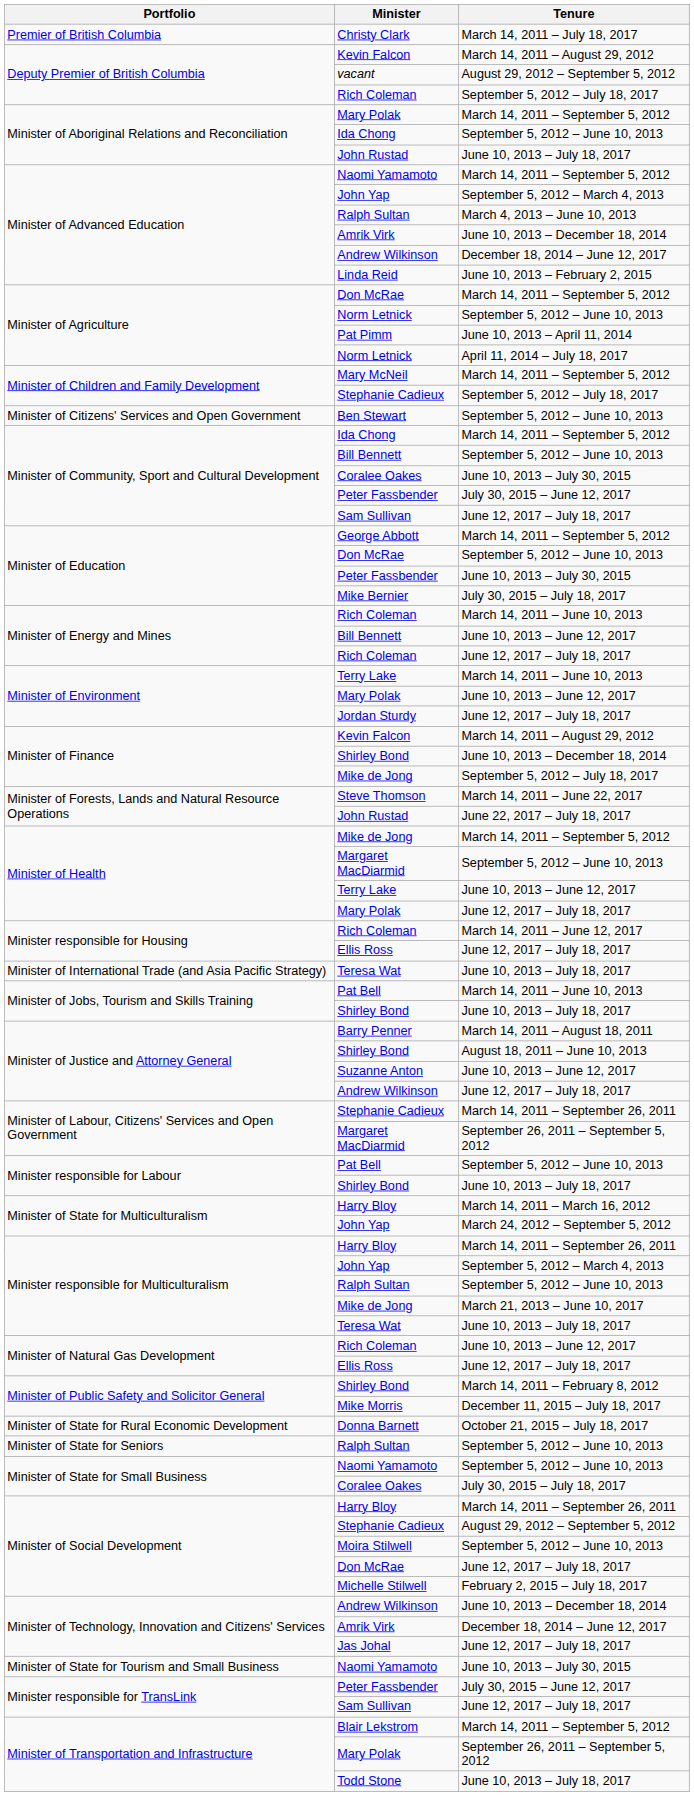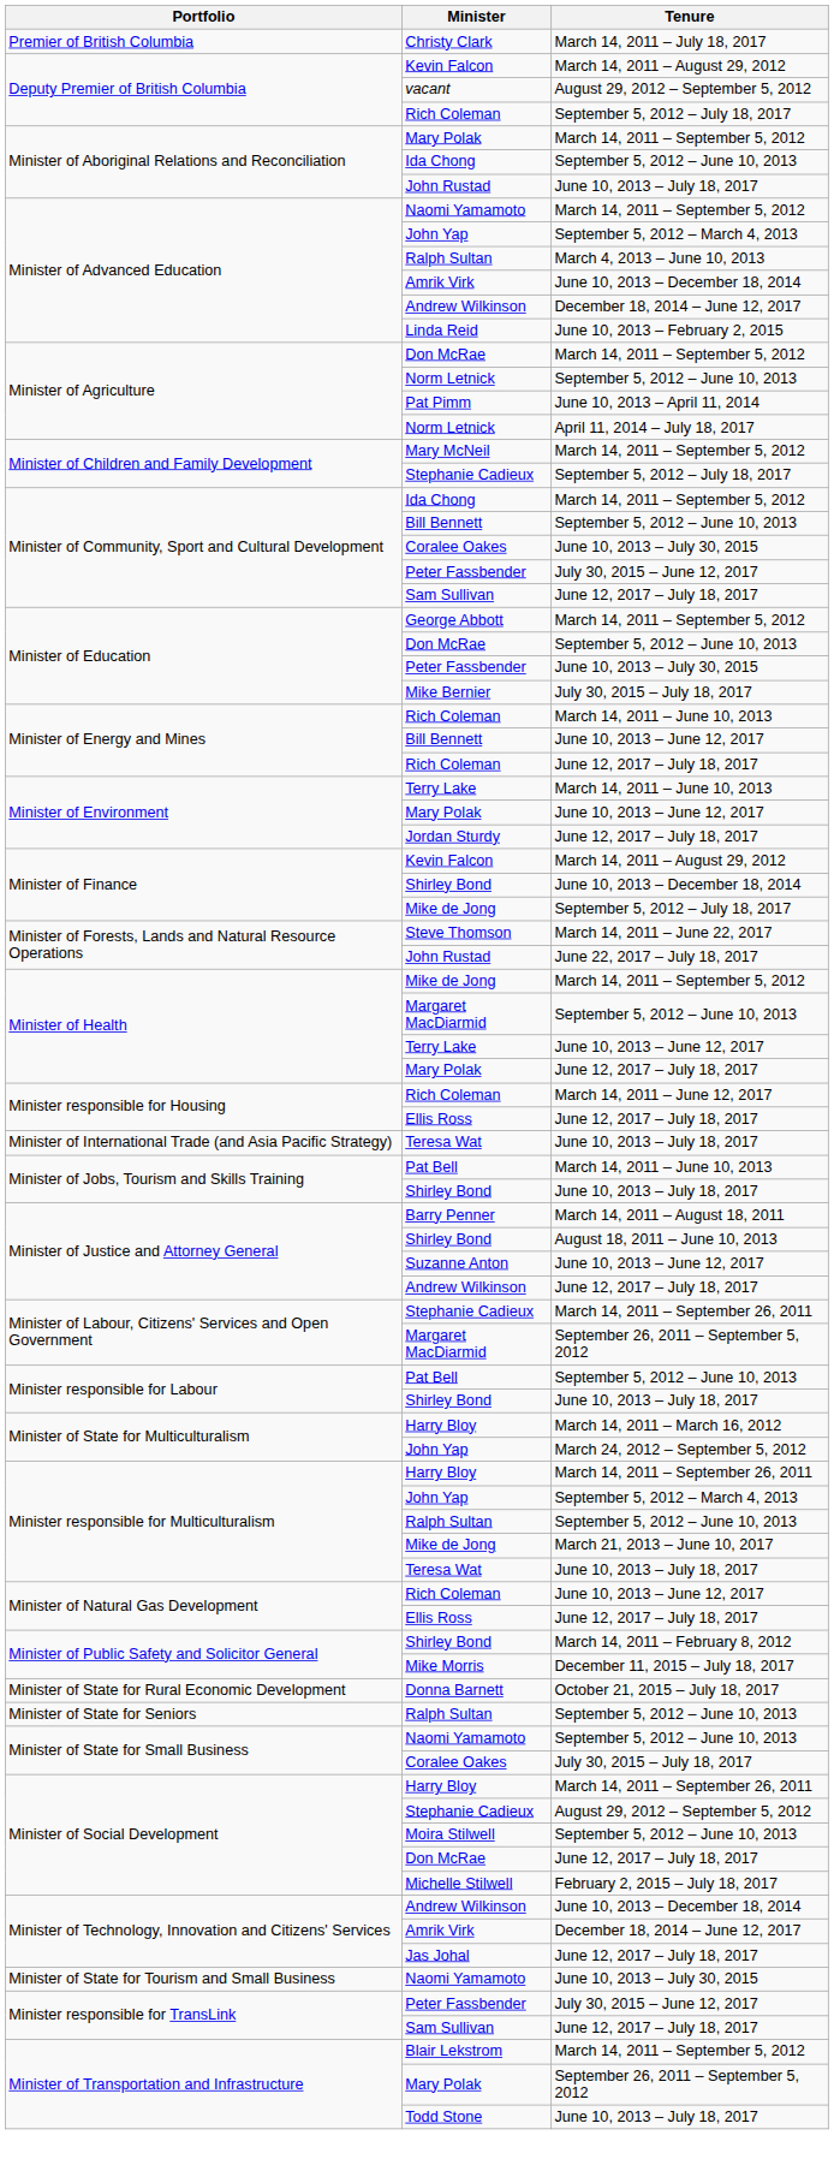- row: Minister of Citizens' Services and Open Government | Ben Stewart | September 5, 2012 – June 10, 2013
